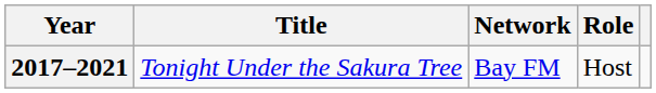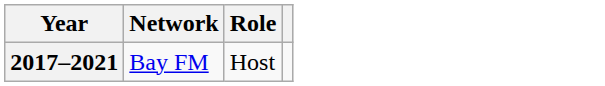- column: Title | Tonight Under the Sakura Tree
